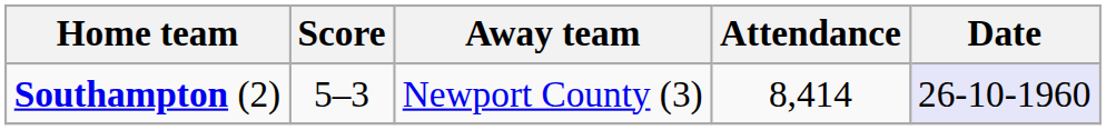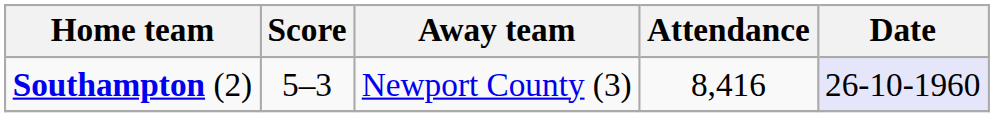Southampton (2) | Attendance: 8,414 -> 8,416
